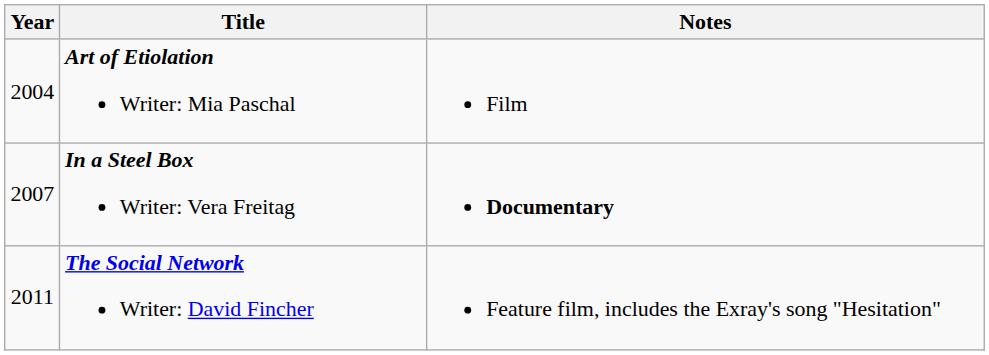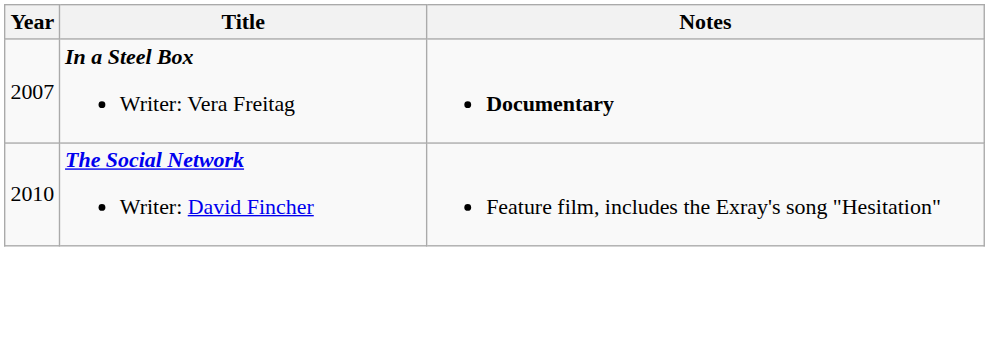- row: 2004 | Art of Etiolation Writer: Mia Paschal | Film
The Social Network Writer: David Fincher | Year: 2011 -> 2010
